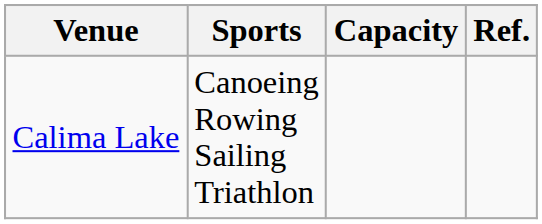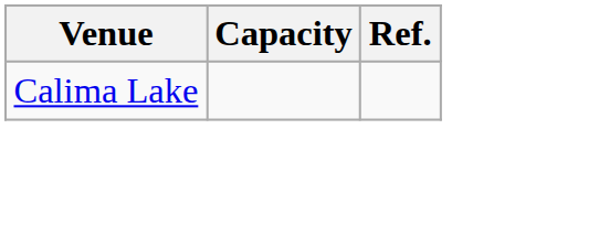- column: Sports | Canoeing Rowing Sailing Triathlon
